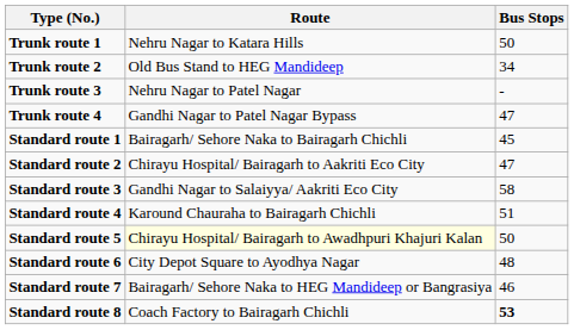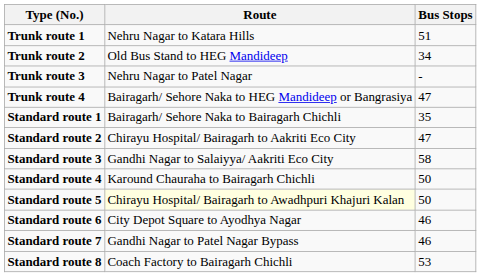Trunk route 1 | Bus Stops: 50 -> 51
Trunk route 4 | Route: Gandhi Nagar to Patel Nagar Bypass -> Bairagarh/ Sehore Naka to HEG Mandideep or Bangrasiya
Standard route 1 | Bus Stops: 45 -> 35
Standard route 4 | Bus Stops: 51 -> 50
Standard route 6 | Bus Stops: 48 -> 46
Standard route 7 | Route: Bairagarh/ Sehore Naka to HEG Mandideep or Bangrasiya -> Gandhi Nagar to Patel Nagar Bypass
Standard route 8 | Bus Stops: bold -> normal
